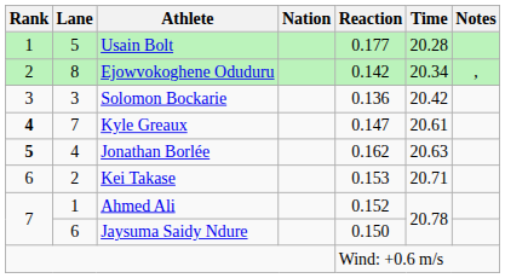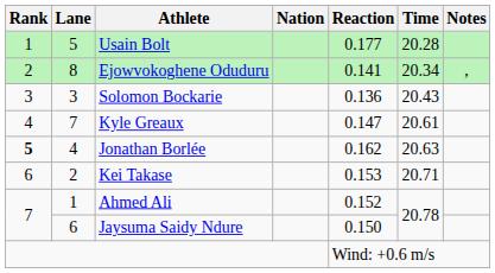Ejowvokoghene Oduduru | Reaction: 0.142 -> 0.141
Solomon Bockarie | Time: 20.42 -> 20.43
Kyle Greaux | Rank: bold -> normal
